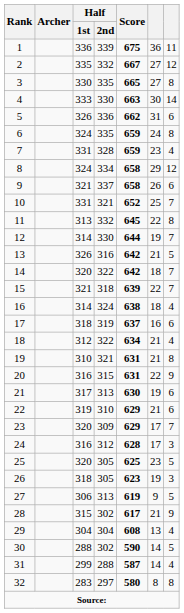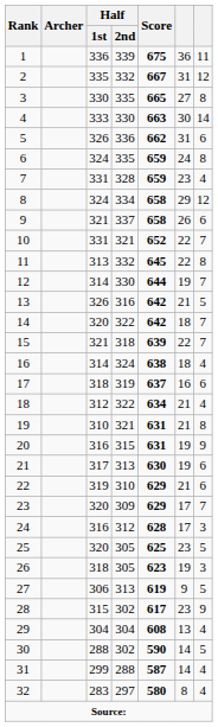2 | column 6: 27 -> 31
10 | column 6: 25 -> 22
20 | column 6: 22 -> 19
28 | column 6: 21 -> 23
32 | column 7: 8 -> 4
